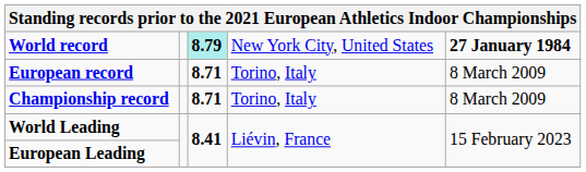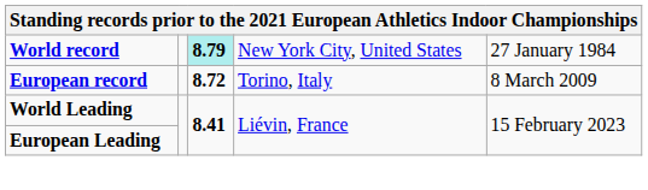World record | column 5: bold -> normal
European record | column 3: 8.71 -> 8.72
- row: Championship record | 8.71 | Torino, Italy | 8 March 2009
